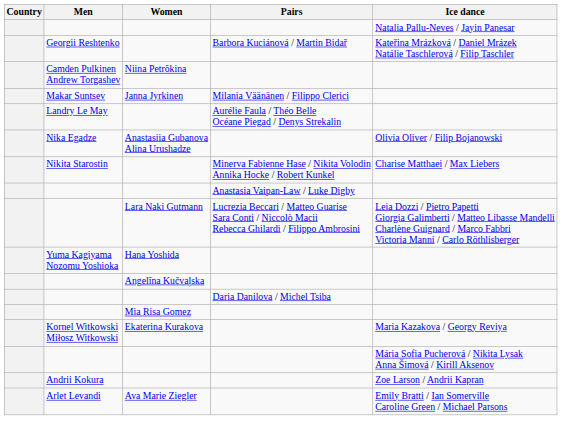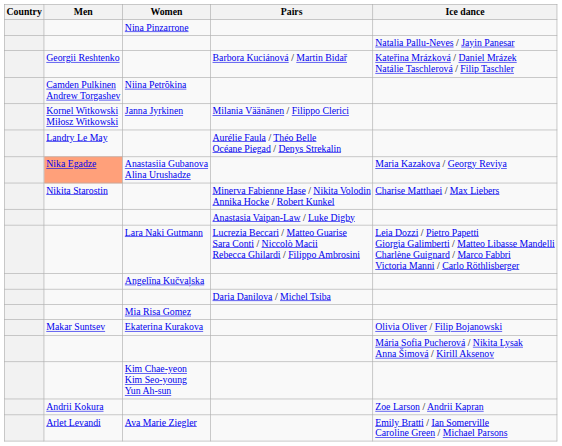+ row: Nina Pinzarrone
Janna Jyrkinen | Men: Makar Suntsev -> Kornel Witkowski Miłosz Witkowski
Anastasiia Gubanova Alina Urushadze | Men: no background -> lightsalmon background
Anastasiia Gubanova Alina Urushadze | Ice dance: Olivia Oliver / Filip Bojanowski -> Maria Kazakova / Georgy Reviya
- row: Yuma Kagiyama Nozomu Yoshioka | Hana Yoshida
Ekaterina Kurakova | Men: Kornel Witkowski Miłosz Witkowski -> Makar Suntsev
Ekaterina Kurakova | Ice dance: Maria Kazakova / Georgy Reviya -> Olivia Oliver / Filip Bojanowski
+ row: Kim Chae-yeon Kim Seo-young Yun Ah-sun
